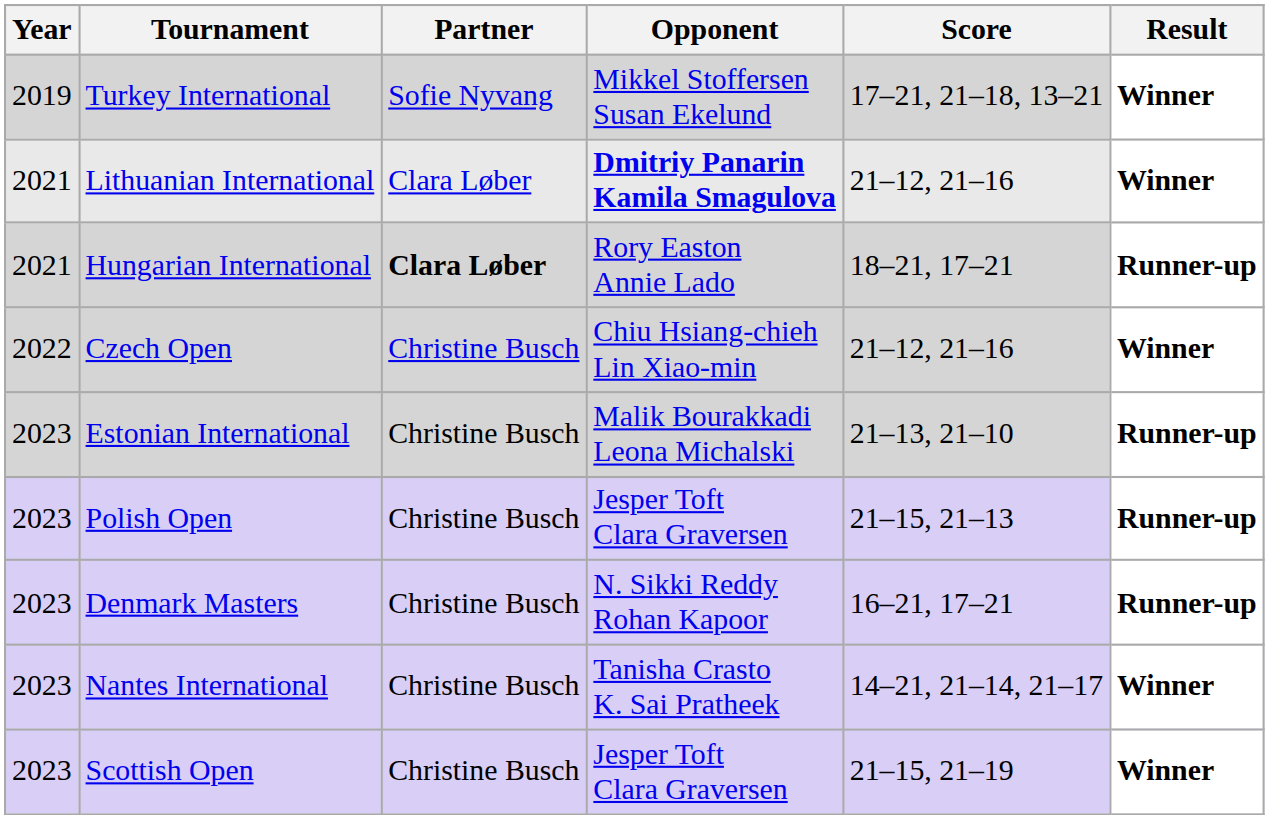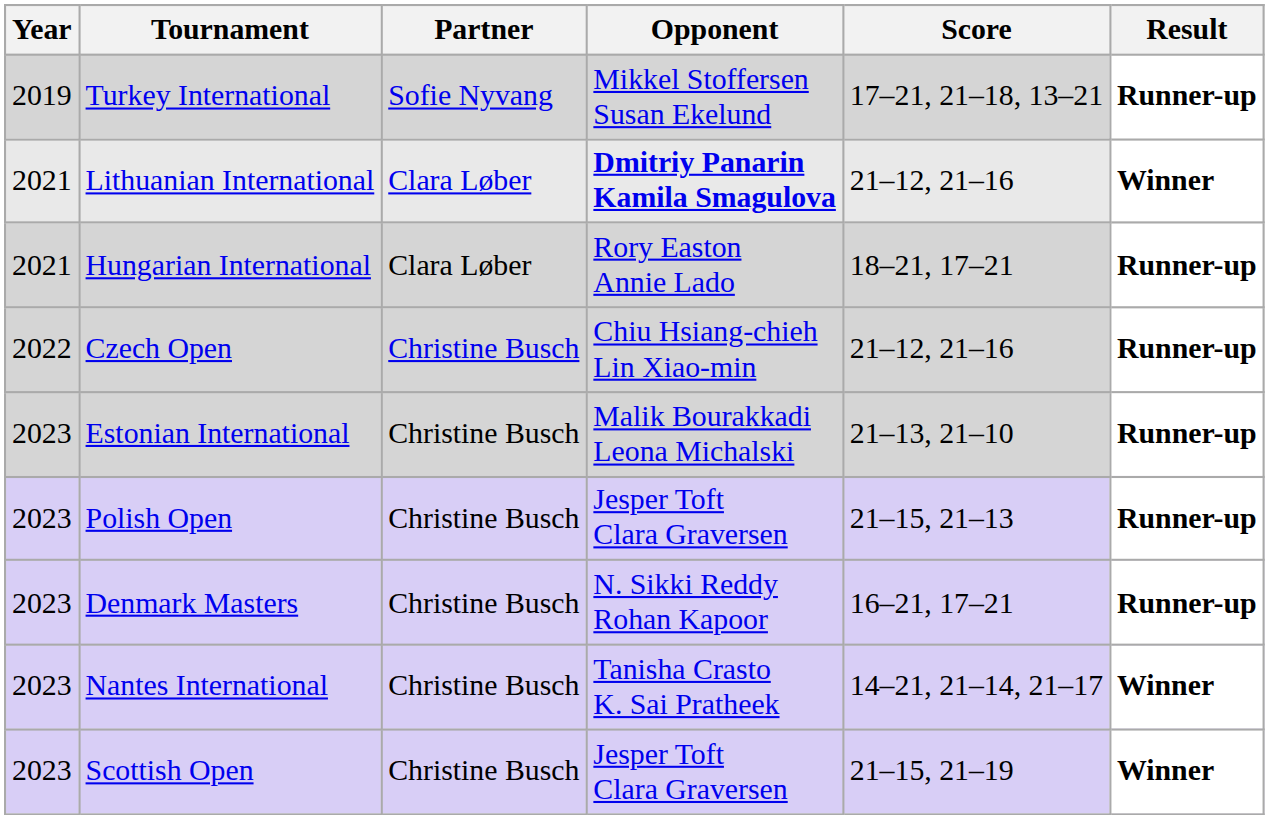Turkey International | Result: Winner -> Runner-up
Hungarian International | Partner: bold -> normal
Czech Open | Result: Winner -> Runner-up
